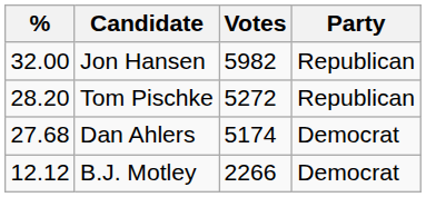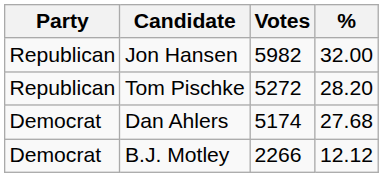columns swapped: Party <-> %
